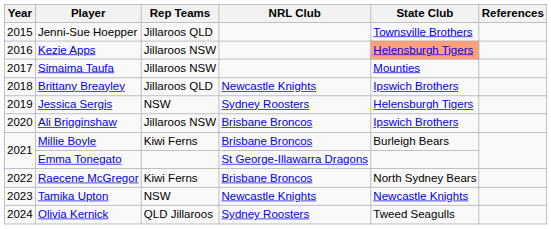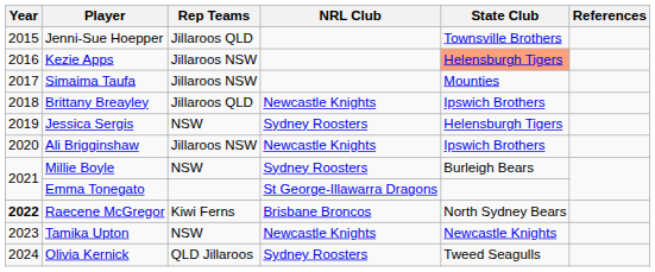Ali Brigginshaw | NRL Club: Brisbane Broncos -> Newcastle Knights
Millie Boyle | Rep Teams: Kiwi Ferns -> NSW
Millie Boyle | NRL Club: Brisbane Broncos -> Sydney Roosters
Raecene McGregor | Year: normal -> bold
